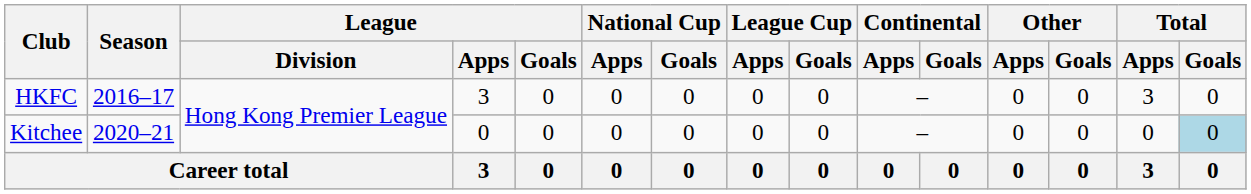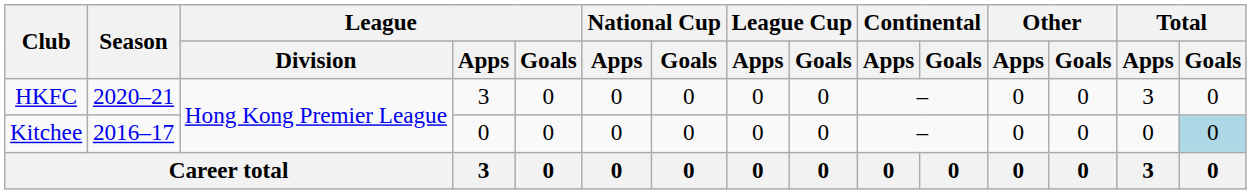HKFC | Season: 2016–17 -> 2020–21
Kitchee | Season: 2020–21 -> 2016–17
